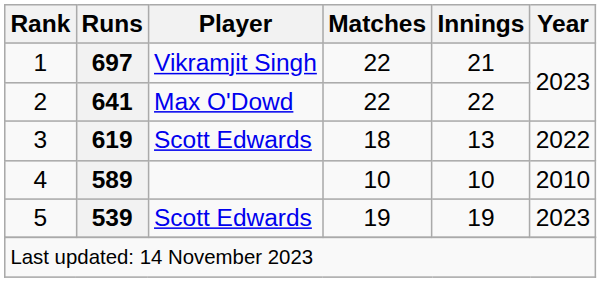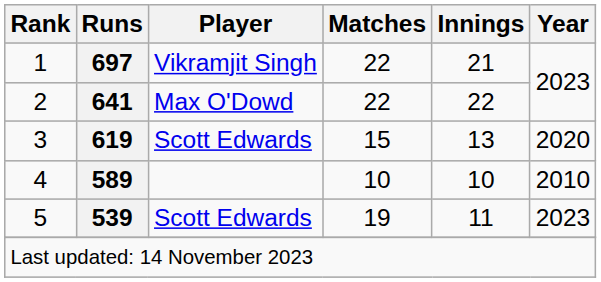3 | Matches: 18 -> 15
3 | Year: 2022 -> 2020
5 | Innings: 19 -> 11
